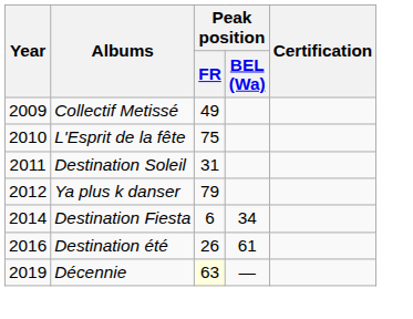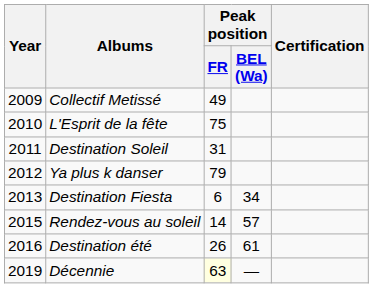Destination Fiesta | Year: 2014 -> 2013
+ row: 2015 | Rendez-vous au soleil | 14 | 57
